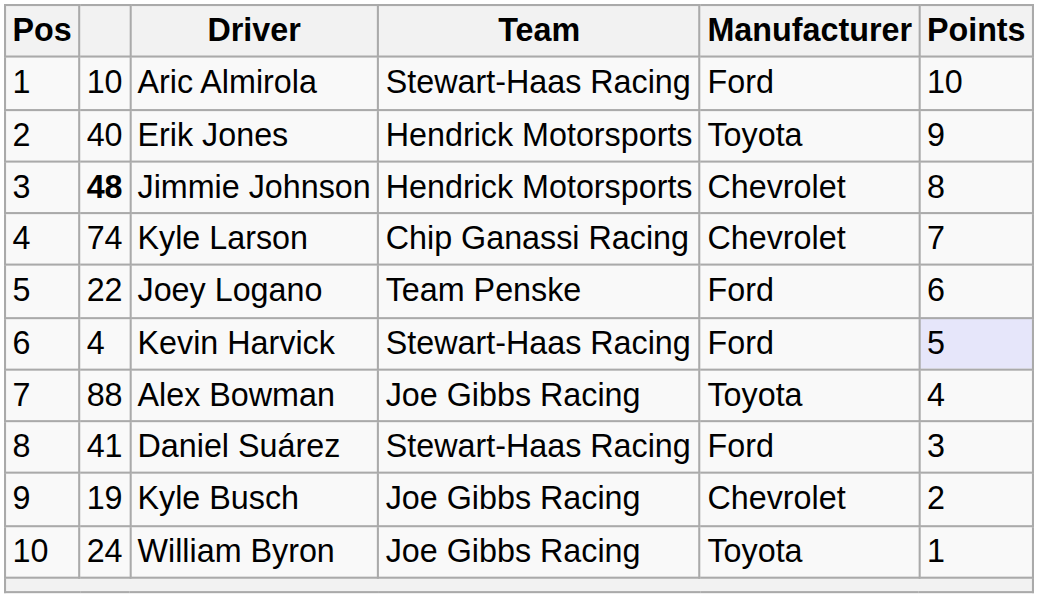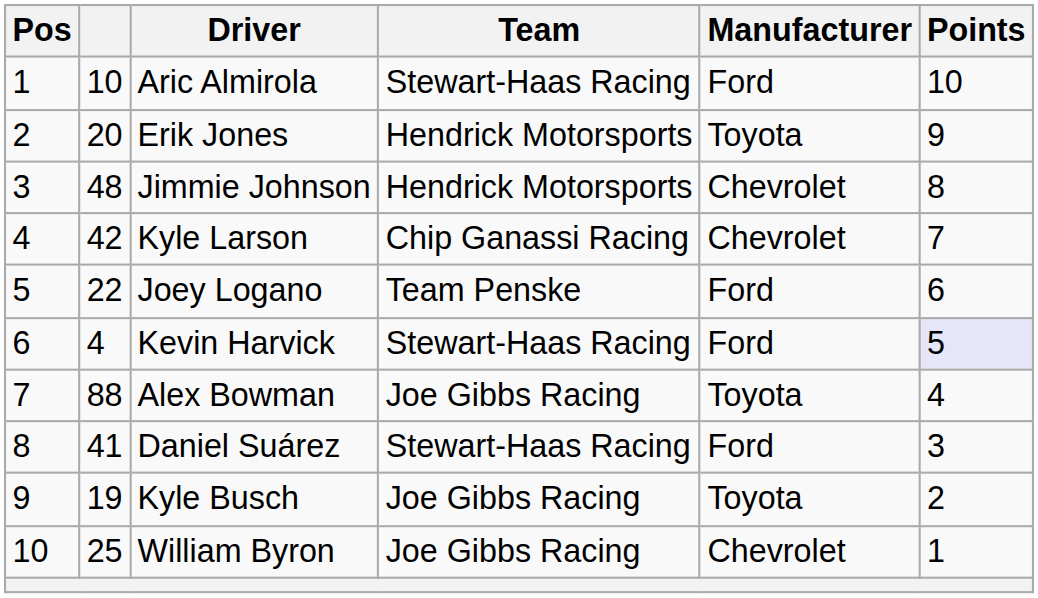Erik Jones | column 2: 40 -> 20
Jimmie Johnson | column 2: bold -> normal
Kyle Larson | column 2: 74 -> 42
Kyle Busch | Manufacturer: Chevrolet -> Toyota
William Byron | column 2: 24 -> 25
William Byron | Manufacturer: Toyota -> Chevrolet
